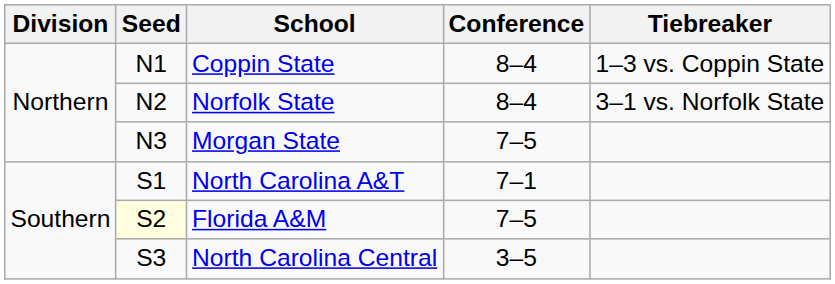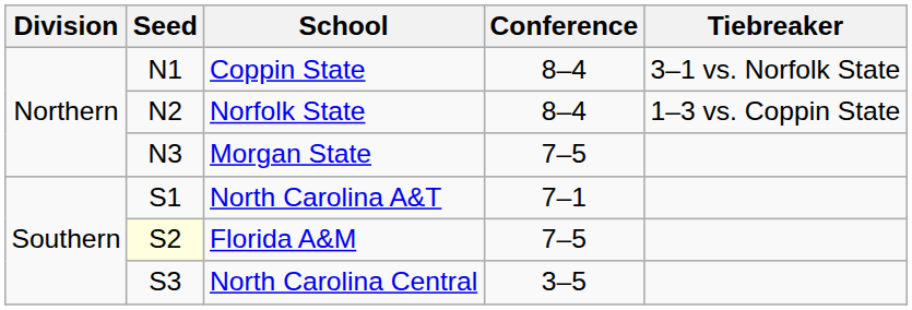Coppin State | Tiebreaker: 1–3 vs. Coppin State -> 3–1 vs. Norfolk State
Norfolk State | Tiebreaker: 3–1 vs. Norfolk State -> 1–3 vs. Coppin State
